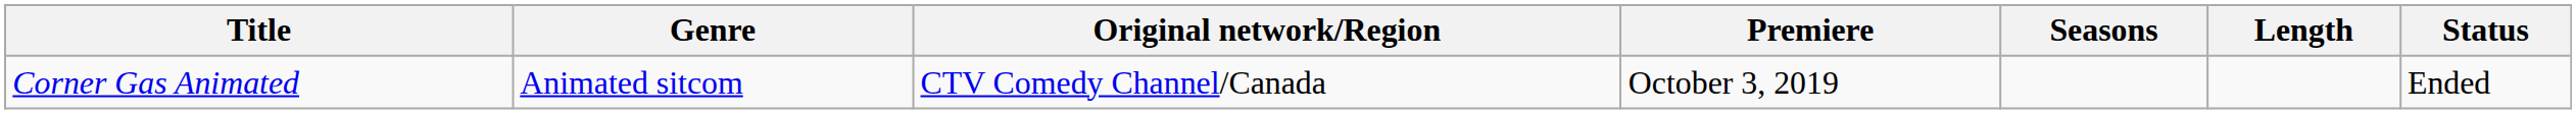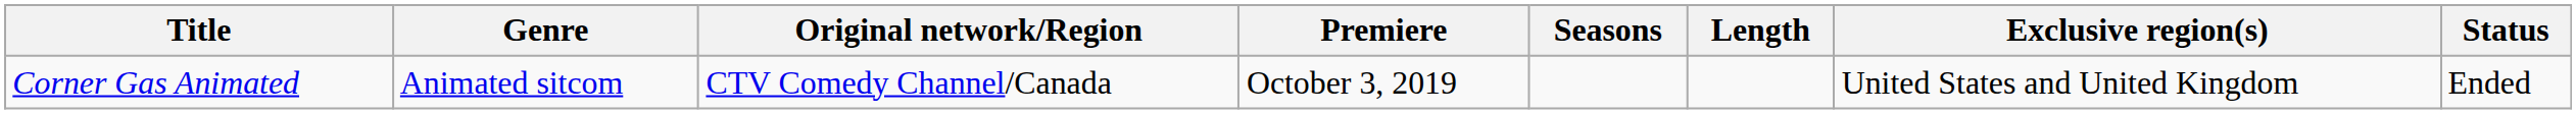+ column: Exclusive region(s) | United States and United Kingdom
